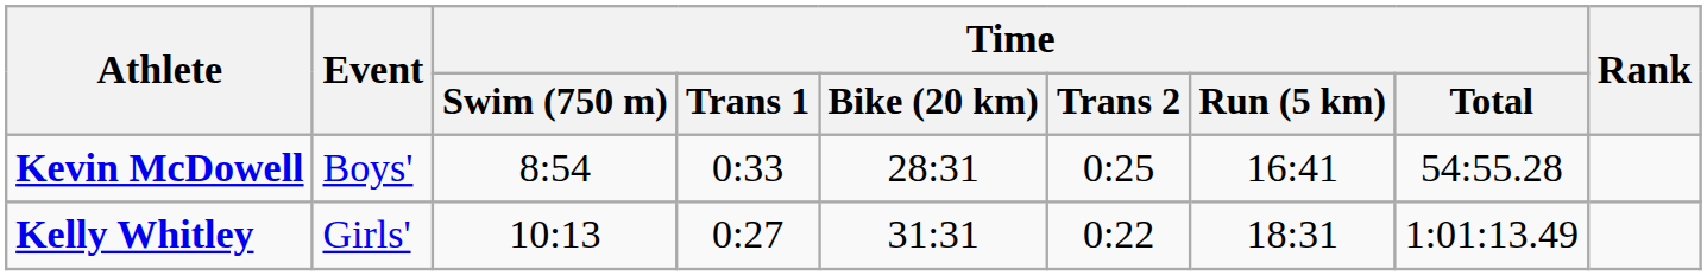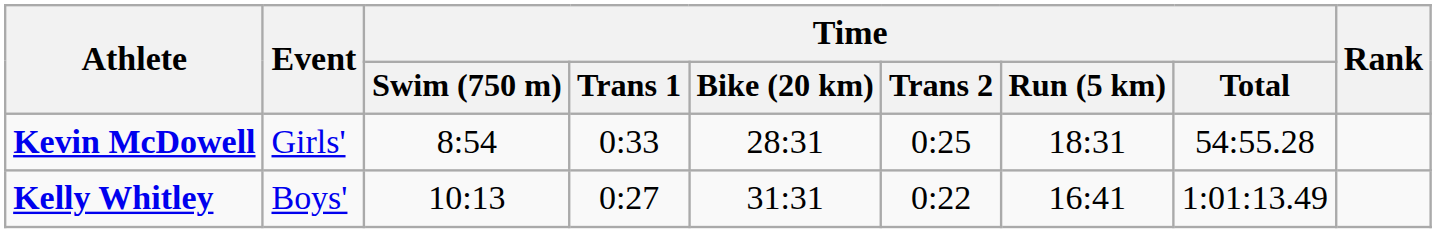Kevin McDowell | Event: Boys' -> Girls'
Kevin McDowell | Time / Run (5 km): 16:41 -> 18:31
Kelly Whitley | Event: Girls' -> Boys'
Kelly Whitley | Time / Run (5 km): 18:31 -> 16:41
